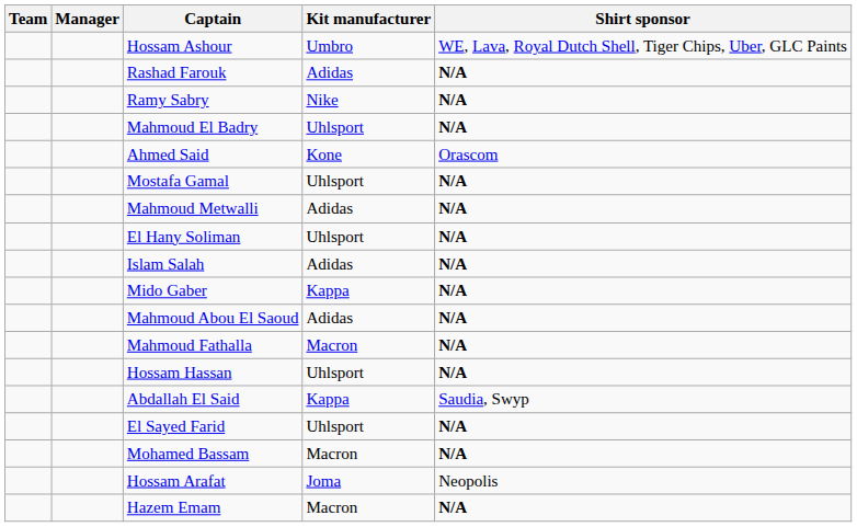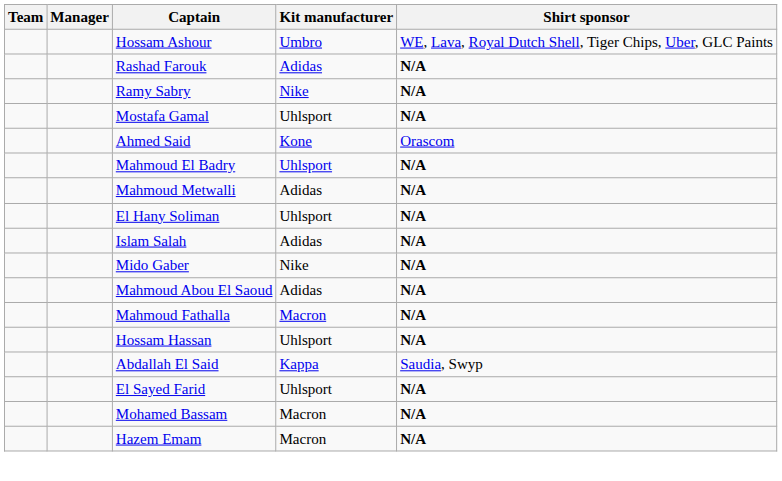rows swapped: Mahmoud El Badry <-> Mostafa Gamal
Mido Gaber | Kit manufacturer: Kappa -> Nike
- row: Hossam Arafat | Joma | Neopolis
